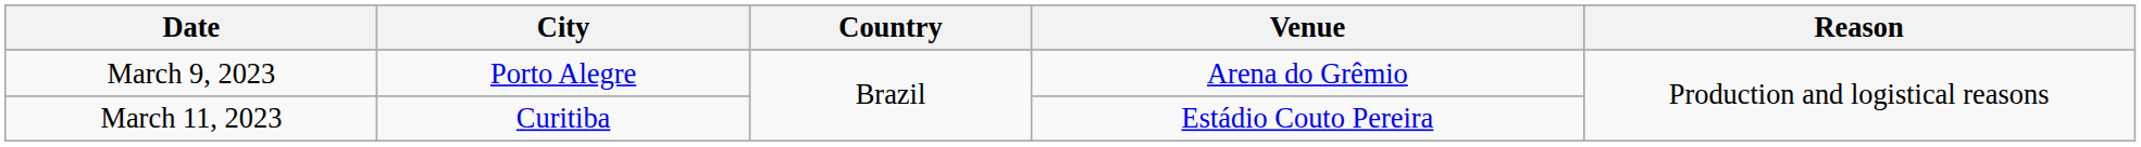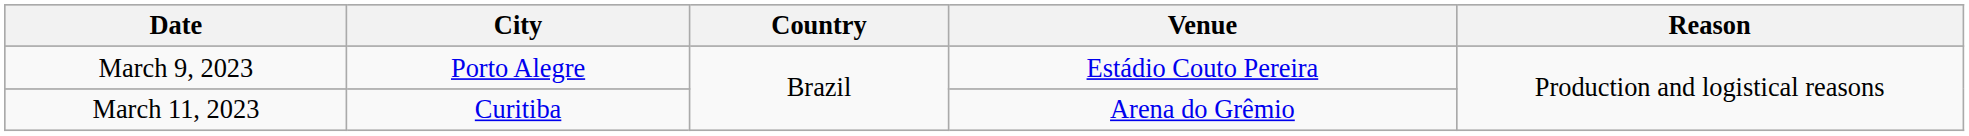March 9, 2023 | Venue: Arena do Grêmio -> Estádio Couto Pereira
March 11, 2023 | Venue: Estádio Couto Pereira -> Arena do Grêmio
